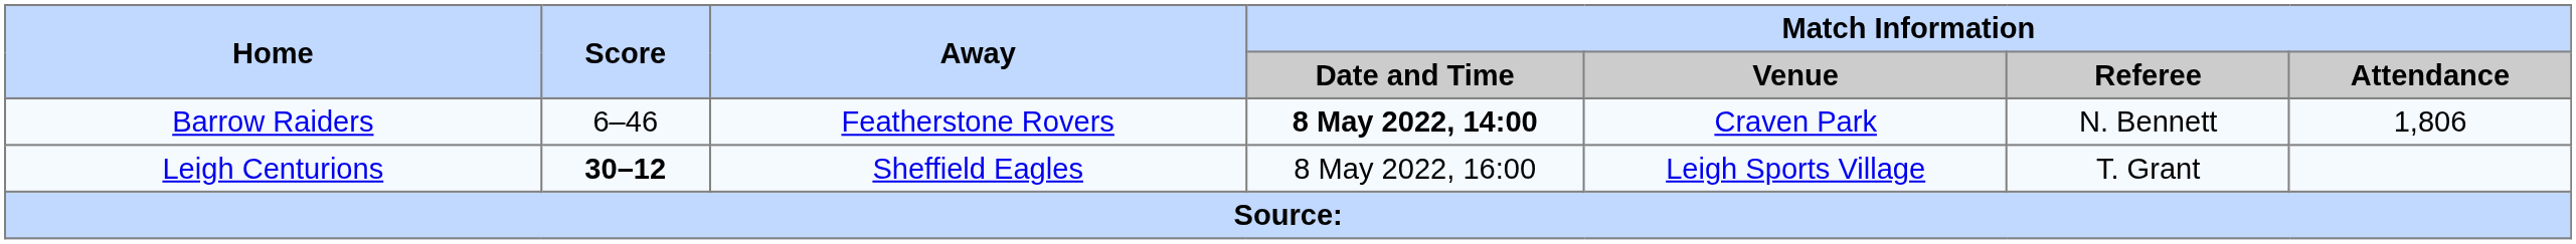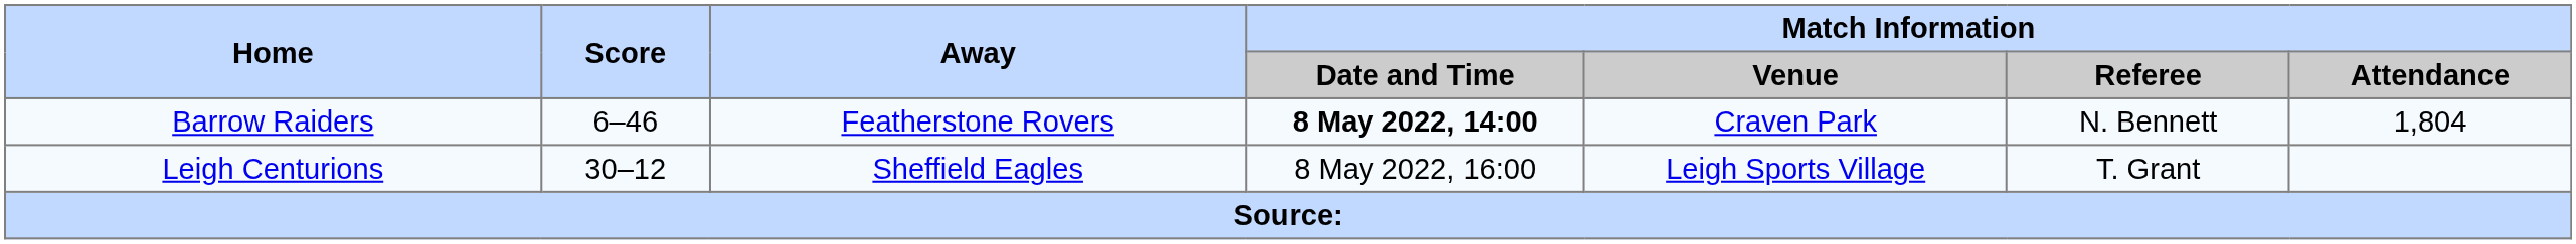Barrow Raiders | Match Information / Attendance: 1,806 -> 1,804
Leigh Centurions | Score: bold -> normal
